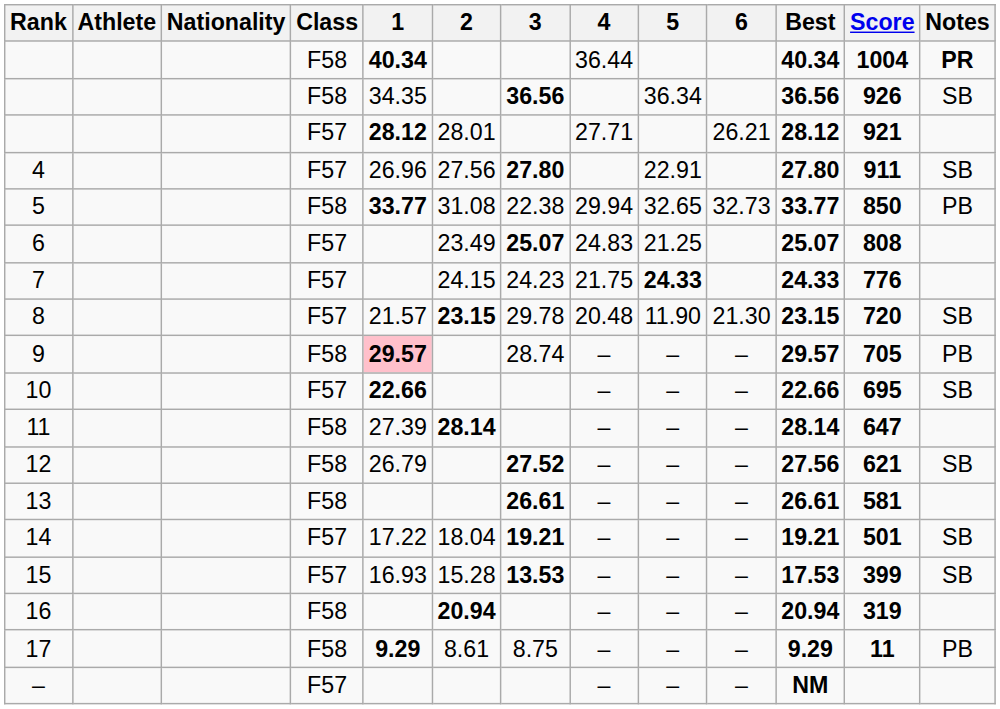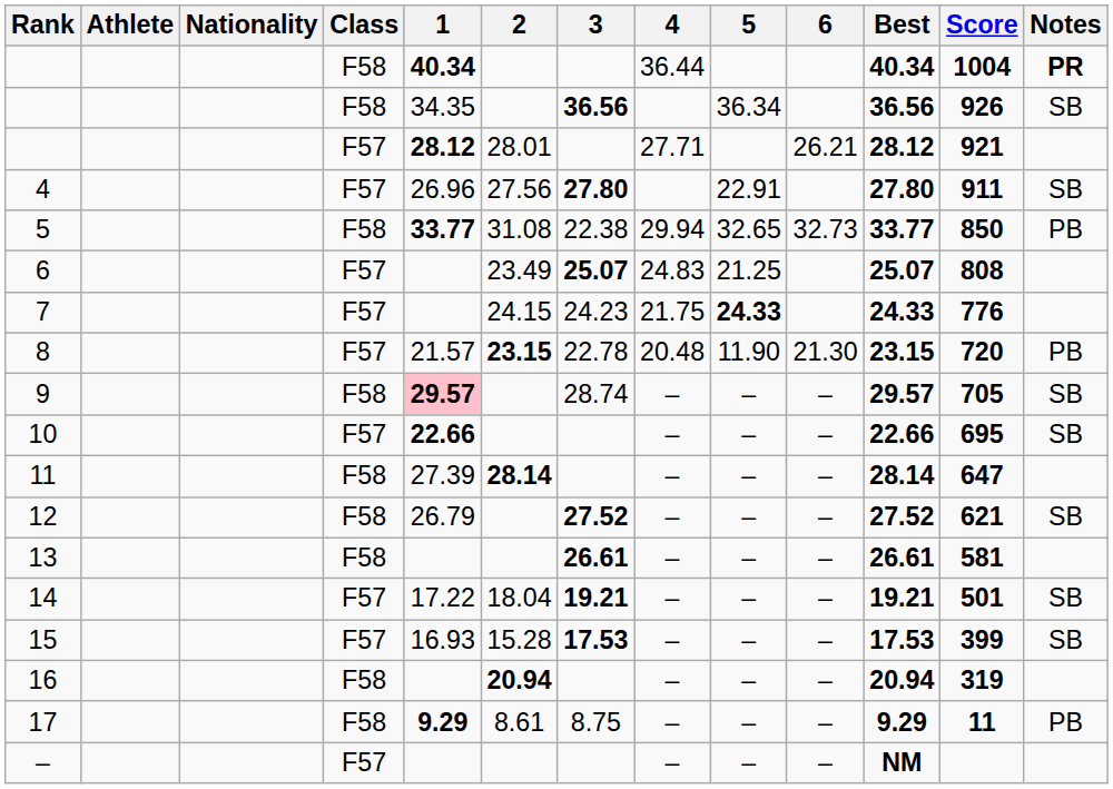8 | 3: 29.78 -> 22.78
8 | Notes: SB -> PB
9 | Notes: PB -> SB
12 | Best: 27.56 -> 27.52
15 | 3: 13.53 -> 17.53
